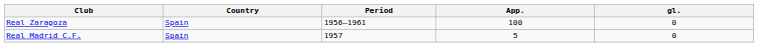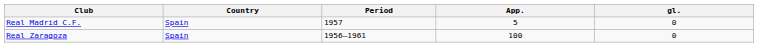rows swapped: Real Zaragoza <-> Real Madrid C.F.
